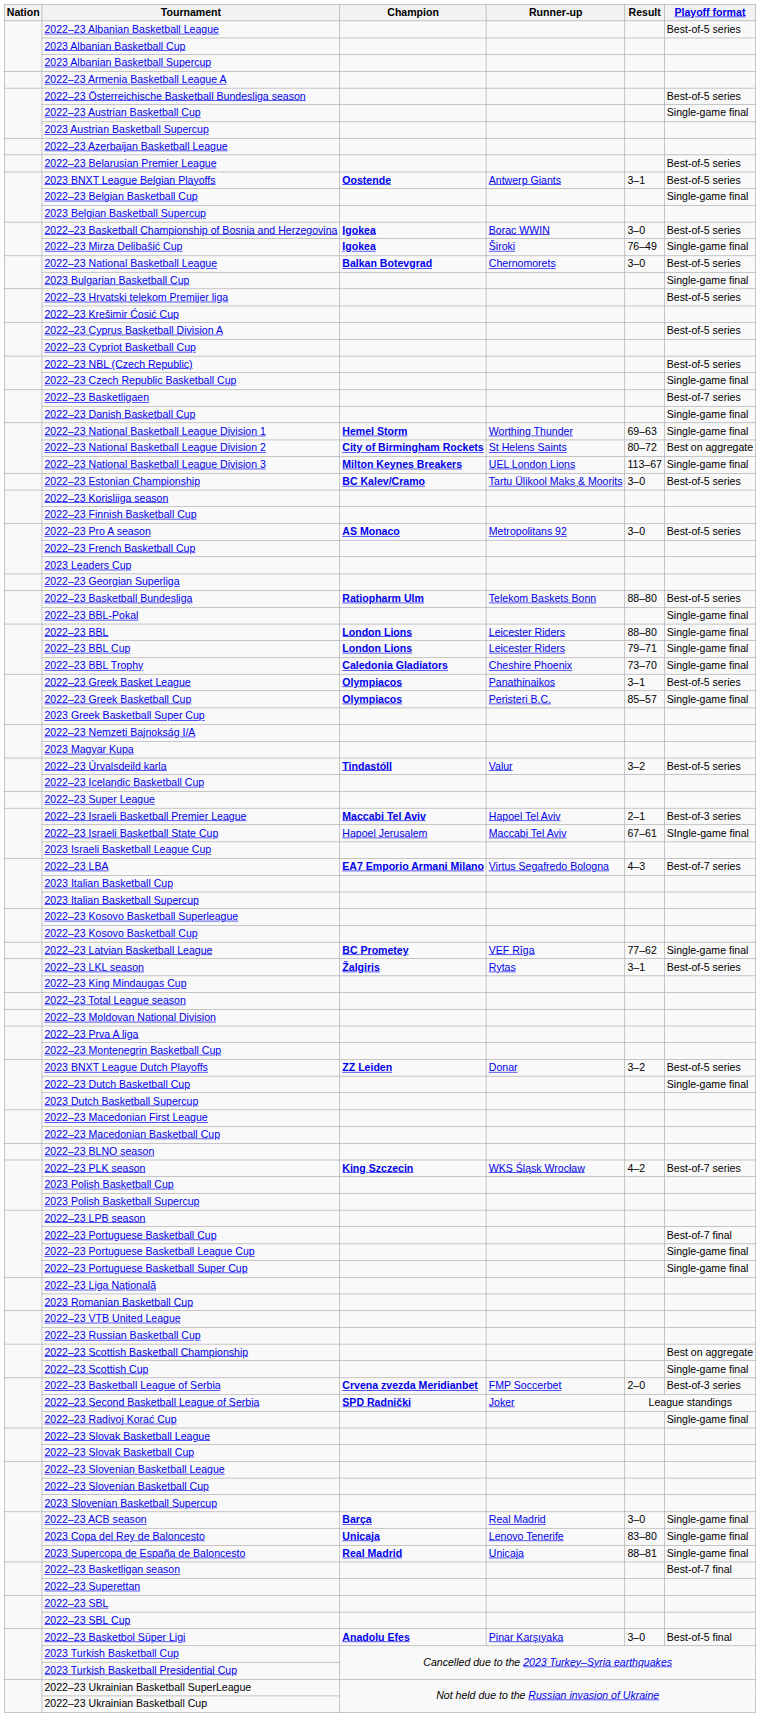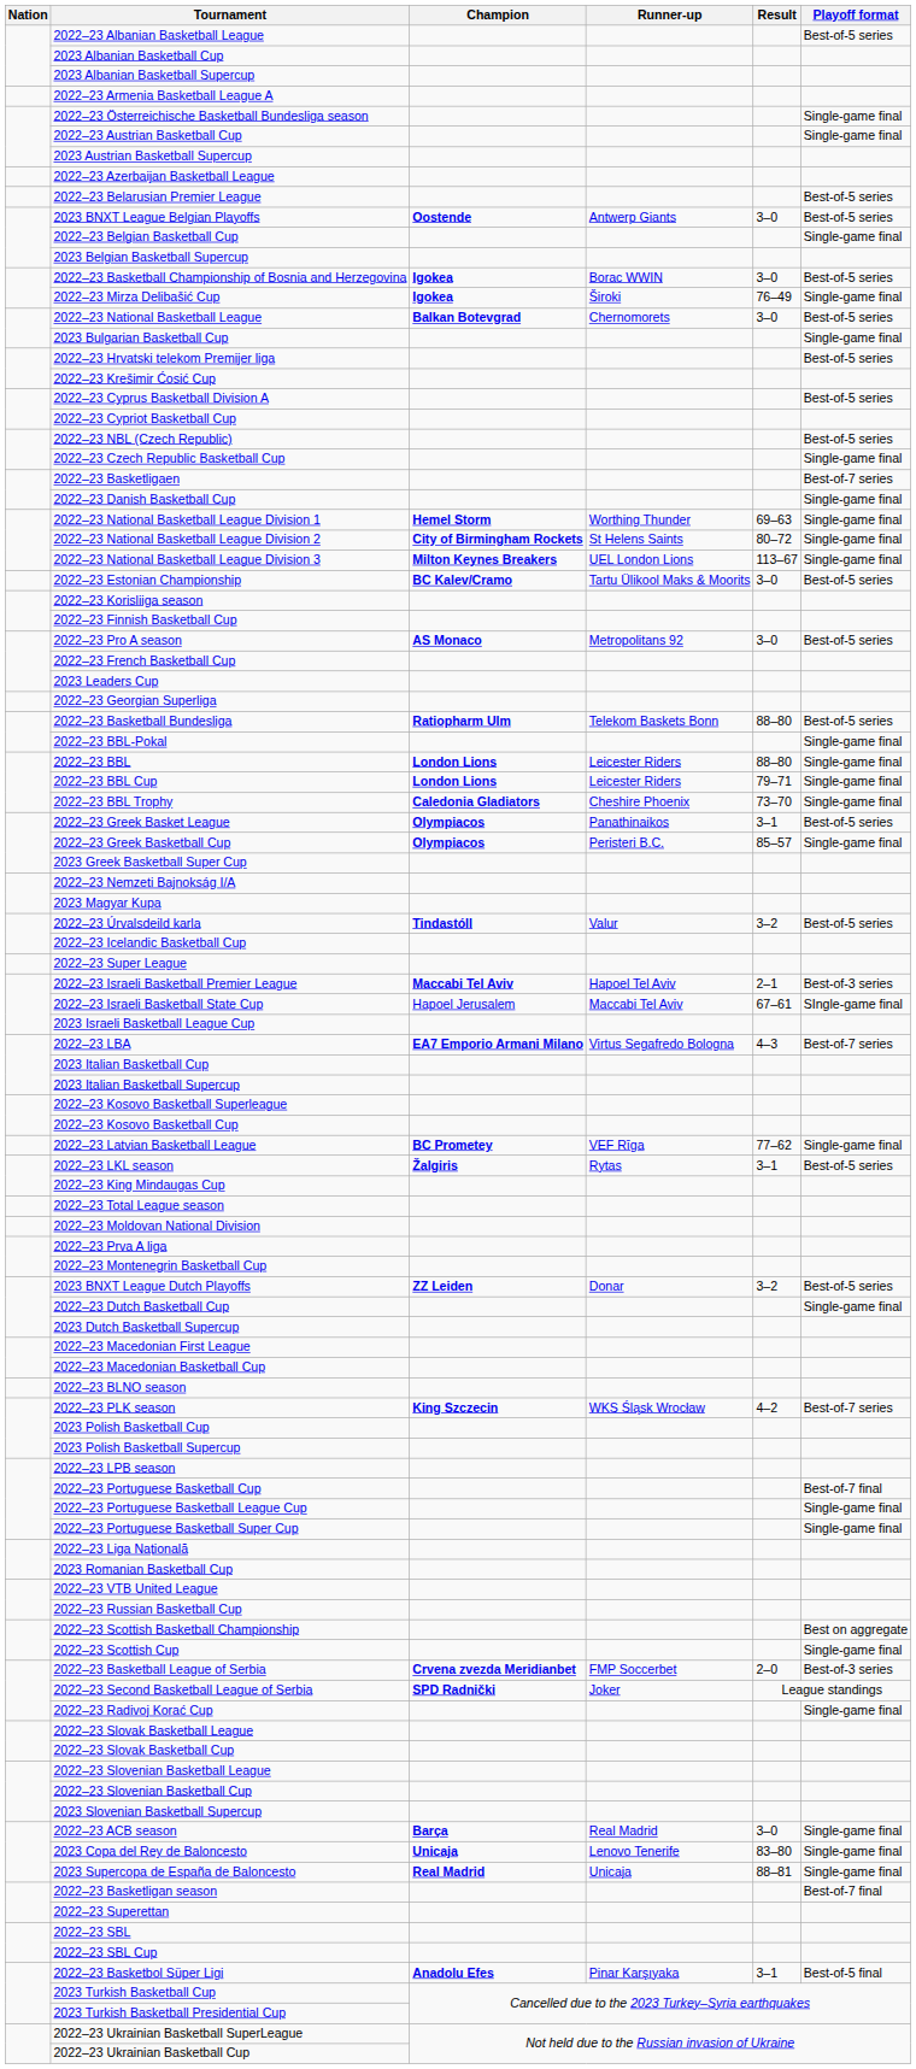2022–23 Österreichische Basketball Bundesliga season | Playoff format: Best-of-5 series -> Single-game final
2023 BNXT League Belgian Playoffs | Result: 3–1 -> 3–0
2022–23 National Basketball League Division 2 | Playoff format: Best on aggregate -> Single-game final
2022–23 Basketbol Süper Ligi | Result: 3–0 -> 3–1
